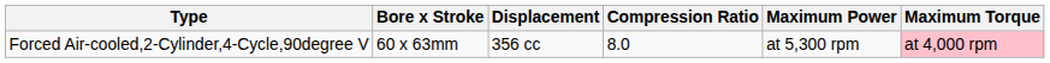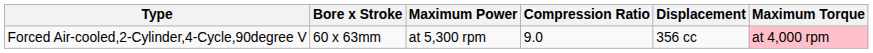columns swapped: Displacement <-> Maximum Power
Forced Air-cooled,2-Cylinder,4-Cycle,90degree V | Compression Ratio: 8.0 -> 9.0
